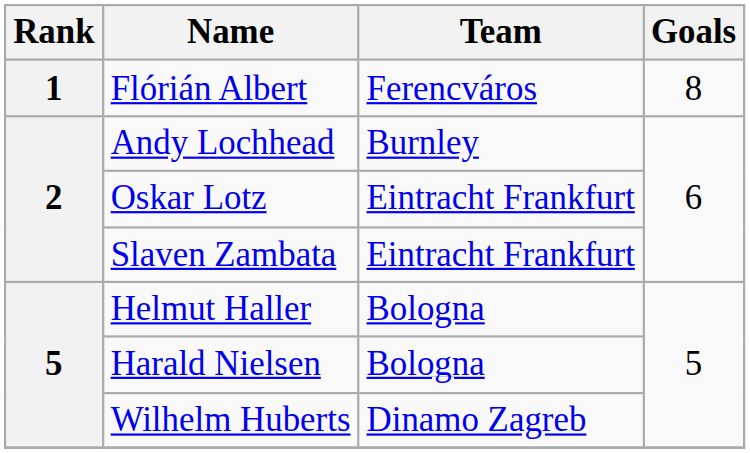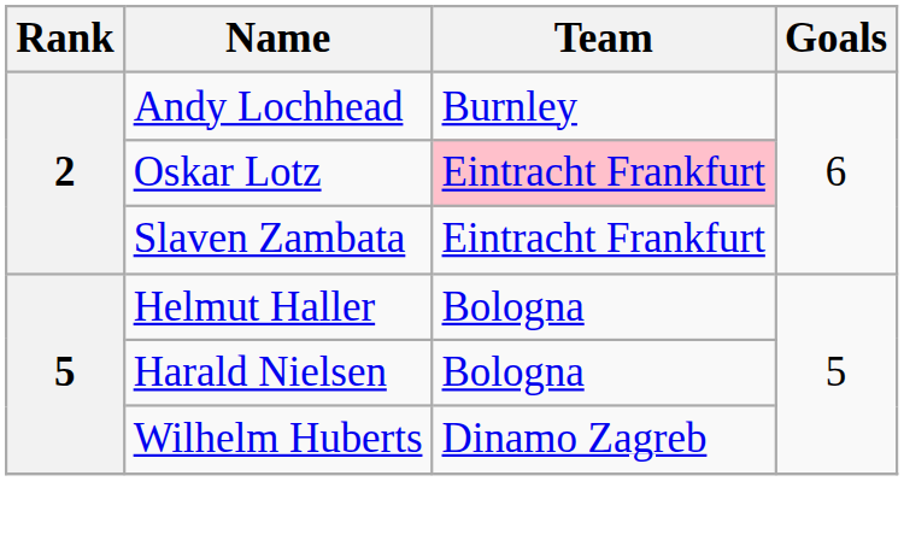- row: 1 | Flórián Albert | Ferencváros | 8
Oskar Lotz | Team: no background -> pink background
